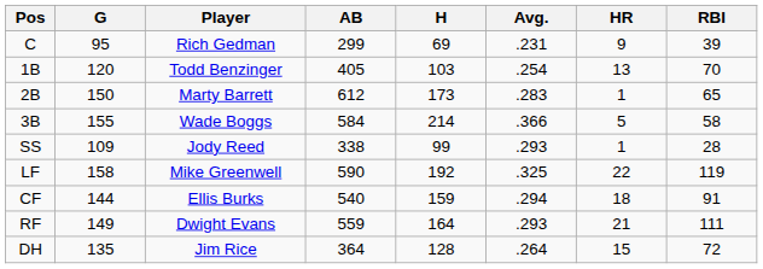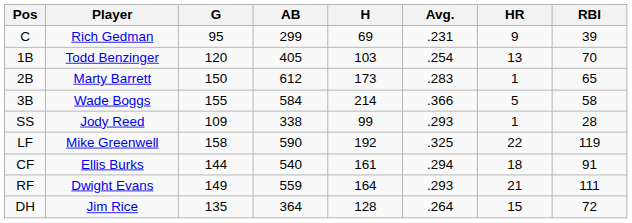columns swapped: Player <-> G
CF | H: 159 -> 161
